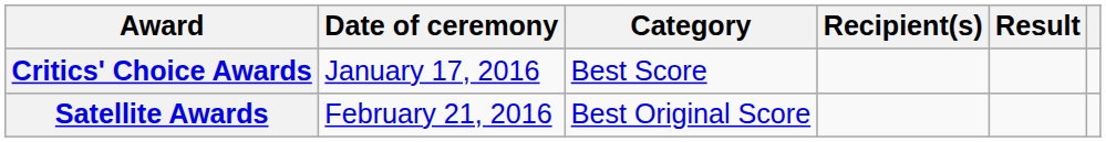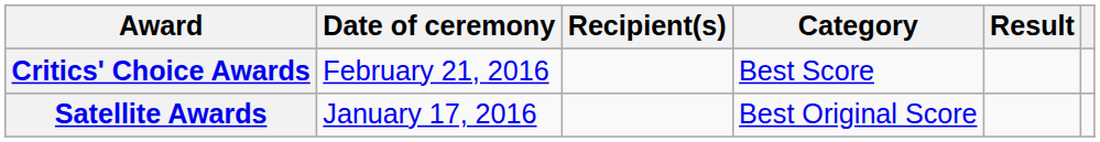columns swapped: Category <-> Recipient(s)
Critics' Choice Awards | Date of ceremony: January 17, 2016 -> February 21, 2016
Satellite Awards | Date of ceremony: February 21, 2016 -> January 17, 2016
